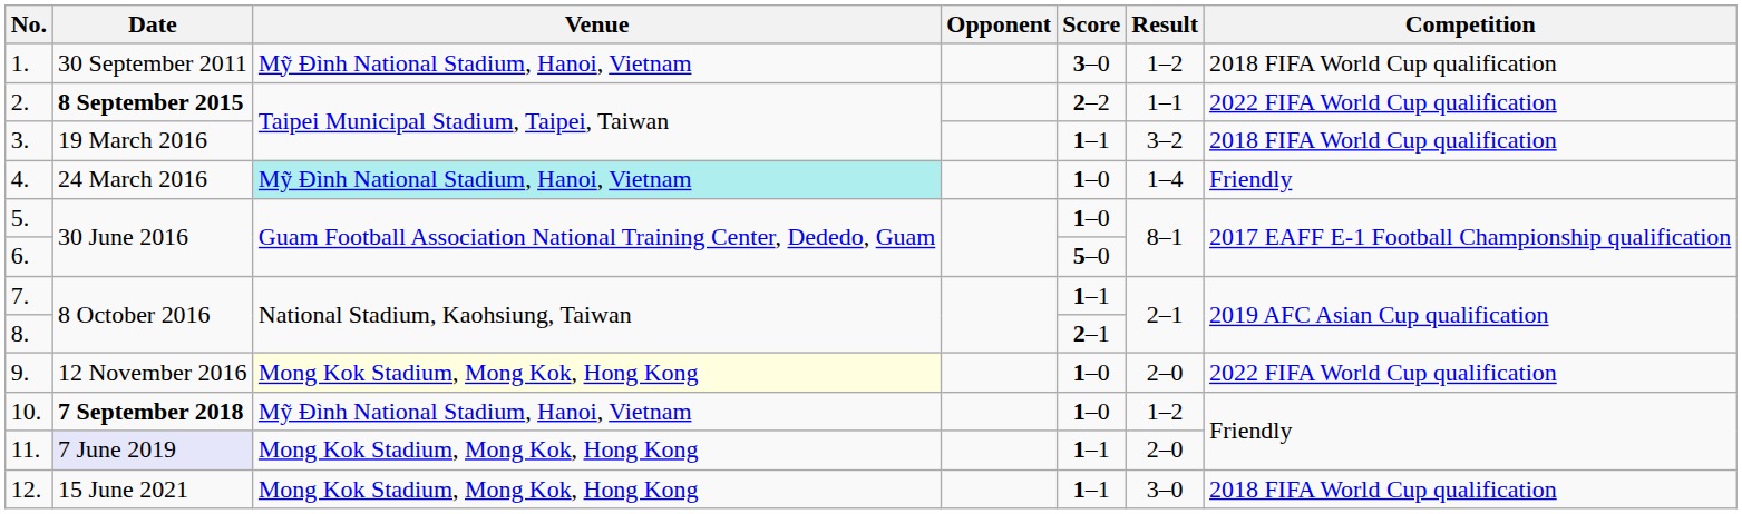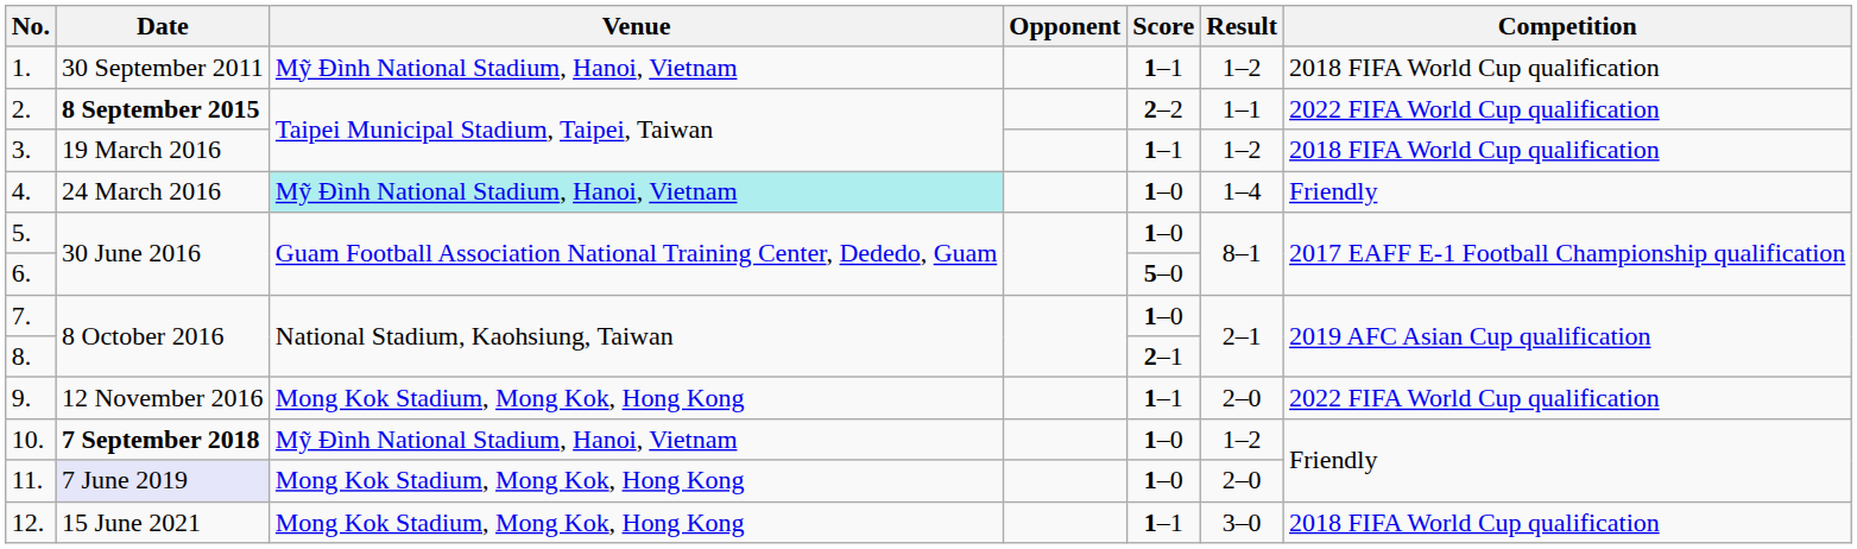1. | Score: 3–0 -> 1–1
3. | Result: 3–2 -> 1–2
7. | Score: 1–1 -> 1–0
9. | Venue: lightyellow background -> no background
9. | Score: 1–0 -> 1–1
11. | Score: 1–1 -> 1–0
